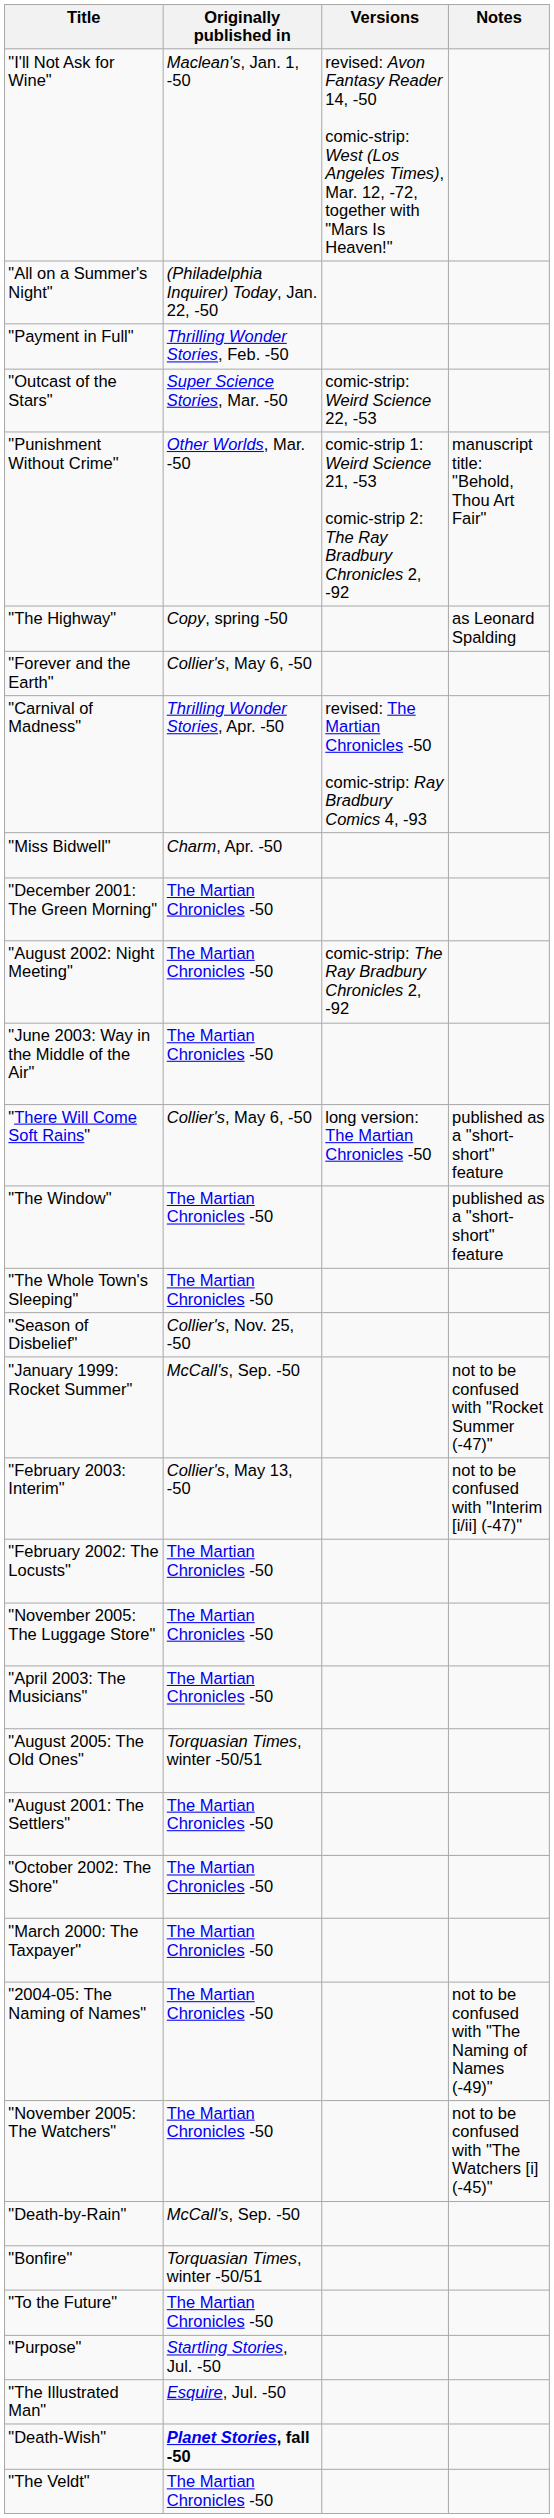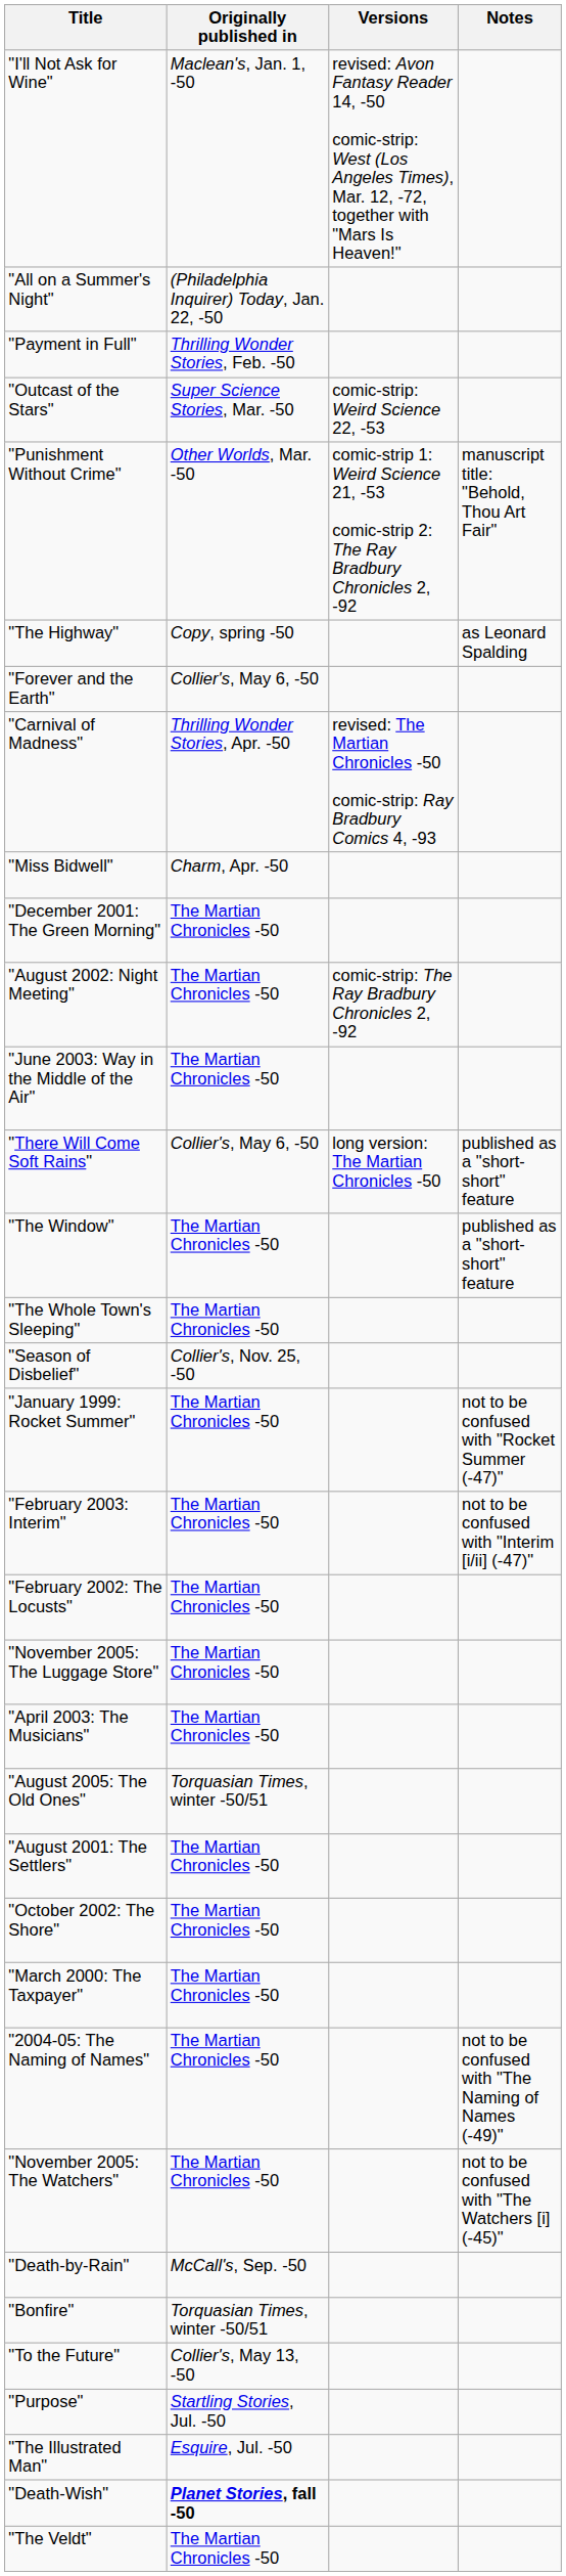"January 1999: Rocket Summer" | Originally published in: McCall's, Sep. -50 -> The Martian Chronicles -50
"February 2003: Interim" | Originally published in: Collier's, May 13, -50 -> The Martian Chronicles -50
"To the Future" | Originally published in: The Martian Chronicles -50 -> Collier's, May 13, -50
